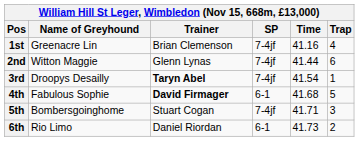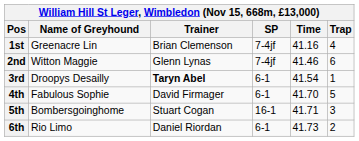2nd | Time: 41.44 -> 41.46
3rd | SP: 7-4jf -> 6-1
4th | Trainer: bold -> normal
4th | Time: 41.68 -> 41.70
5th | SP: 7-4jf -> 16-1
